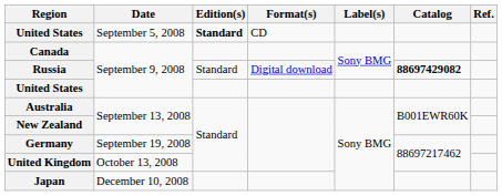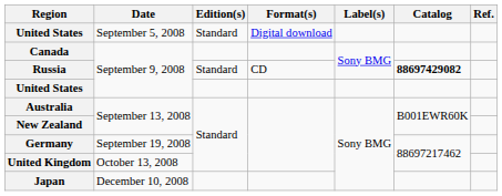United States / September 5, 2008 | Edition(s): bold -> normal
United States / September 5, 2008 | Format(s): CD -> Digital download
Russia | Format(s): Digital download -> CD
